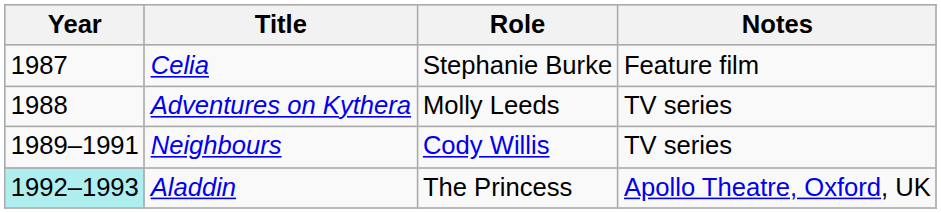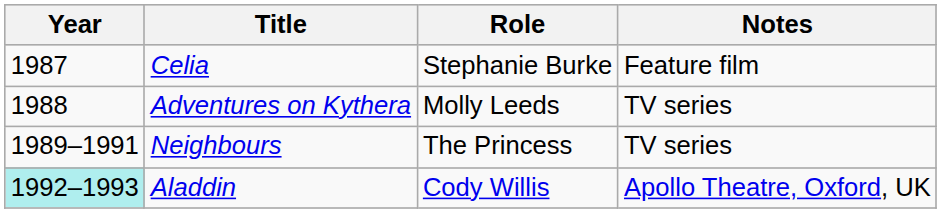Neighbours | Role: Cody Willis -> The Princess
Aladdin | Role: The Princess -> Cody Willis
